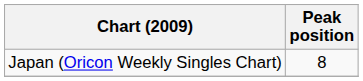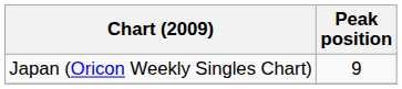Japan (Oricon Weekly Singles Chart) | Peak position: 8 -> 9
